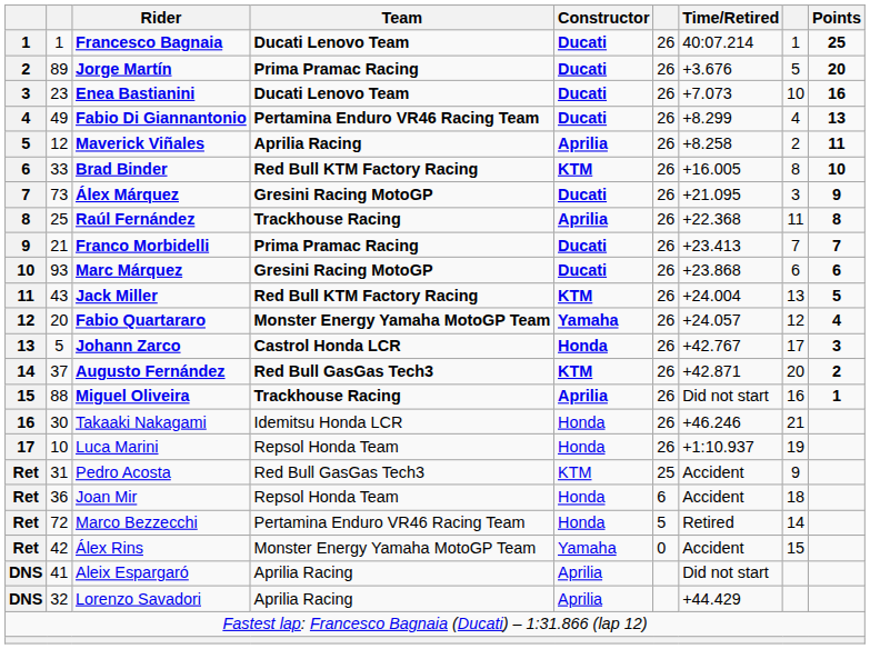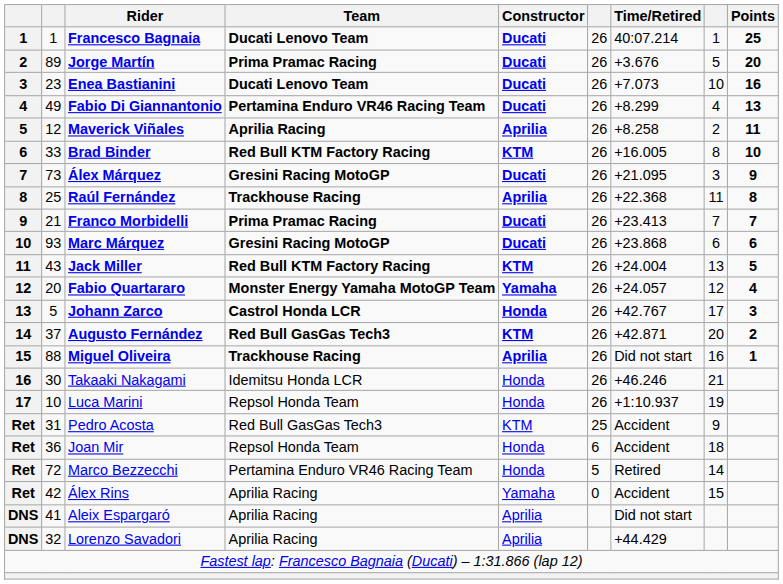Álex Rins | Team: Monster Energy Yamaha MotoGP Team -> Aprilia Racing
